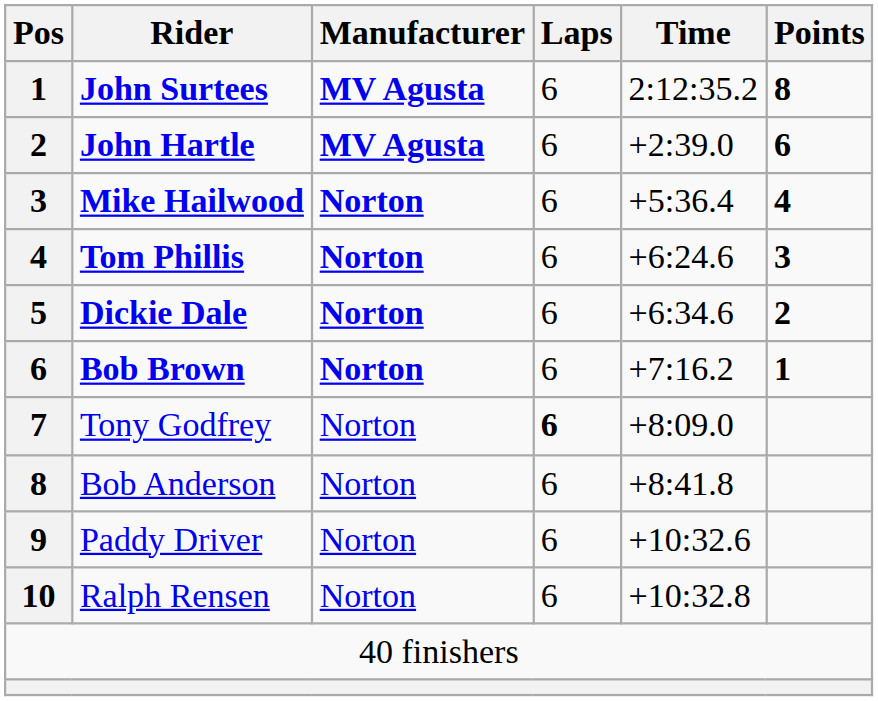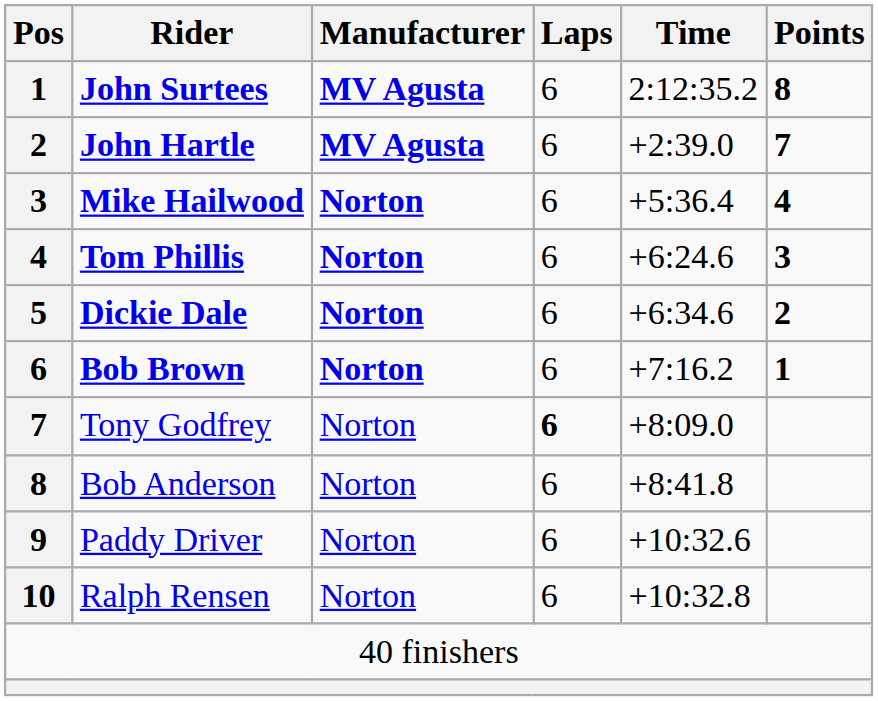John Hartle | Points: 6 -> 7
